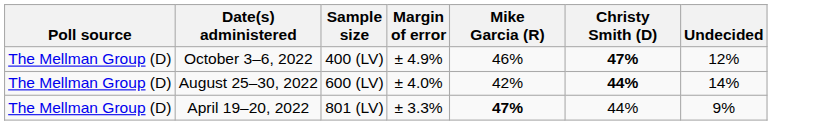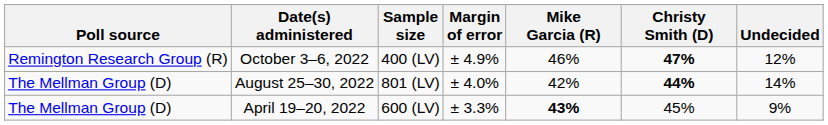October 3–6, 2022 | Poll source: The Mellman Group (D) -> Remington Research Group (R)
August 25–30, 2022 | Sample size: 600 (LV) -> 801 (LV)
April 19–20, 2022 | Sample size: 801 (LV) -> 600 (LV)
April 19–20, 2022 | Mike Garcia (R): 47% -> 43%
April 19–20, 2022 | Christy Smith (D): 44% -> 45%
